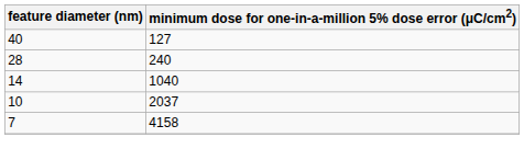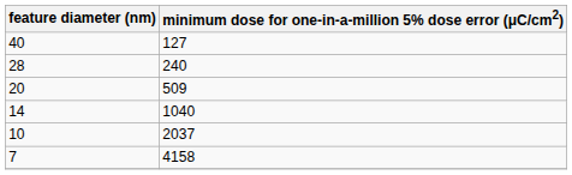+ row: 20 | 509
